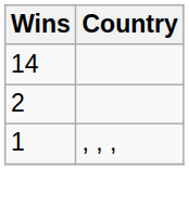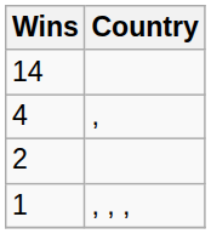+ row: 4 | ,
